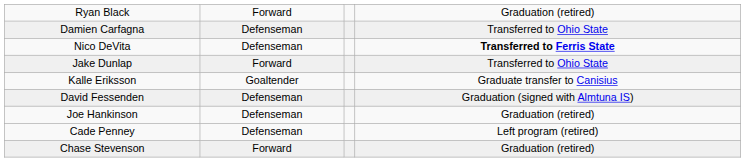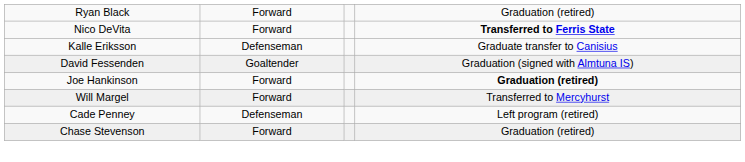- row: Damien Carfagna | Defenseman | Transferred to Ohio State
Nico DeVita | column 2: Defenseman -> Forward
- row: Jake Dunlap | Forward | Transferred to Ohio State
Kalle Eriksson | column 2: Goaltender -> Defenseman
David Fessenden | column 2: Defenseman -> Goaltender
Joe Hankinson | column 2: Defenseman -> Forward
Joe Hankinson | column 4: normal -> bold
+ row: Will Margel | Forward | Transferred to Mercyhurst
